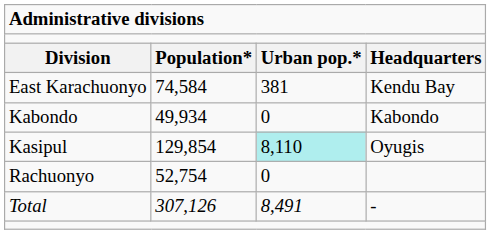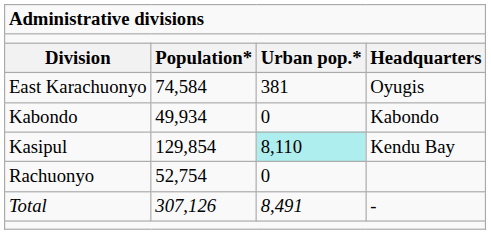East Karachuonyo | column 4: Kendu Bay -> Oyugis
Kasipul | column 4: Oyugis -> Kendu Bay
